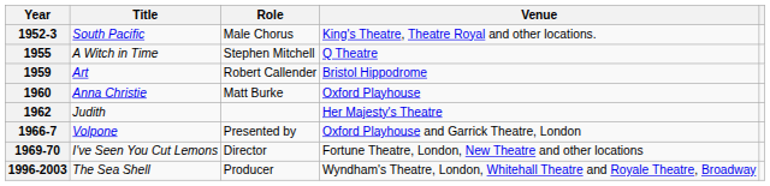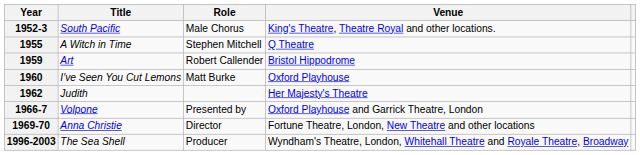1960 | Title: Anna Christie -> I've Seen You Cut Lemons
1969-70 | Title: I've Seen You Cut Lemons -> Anna Christie
